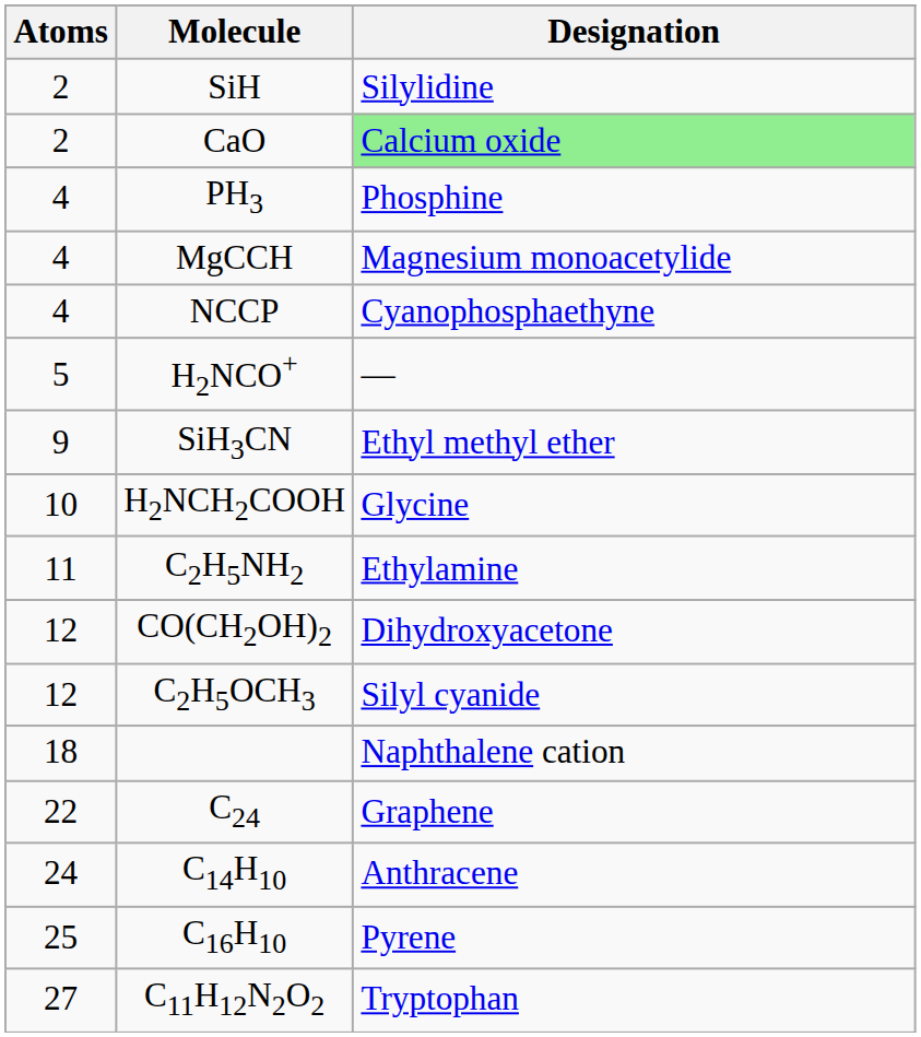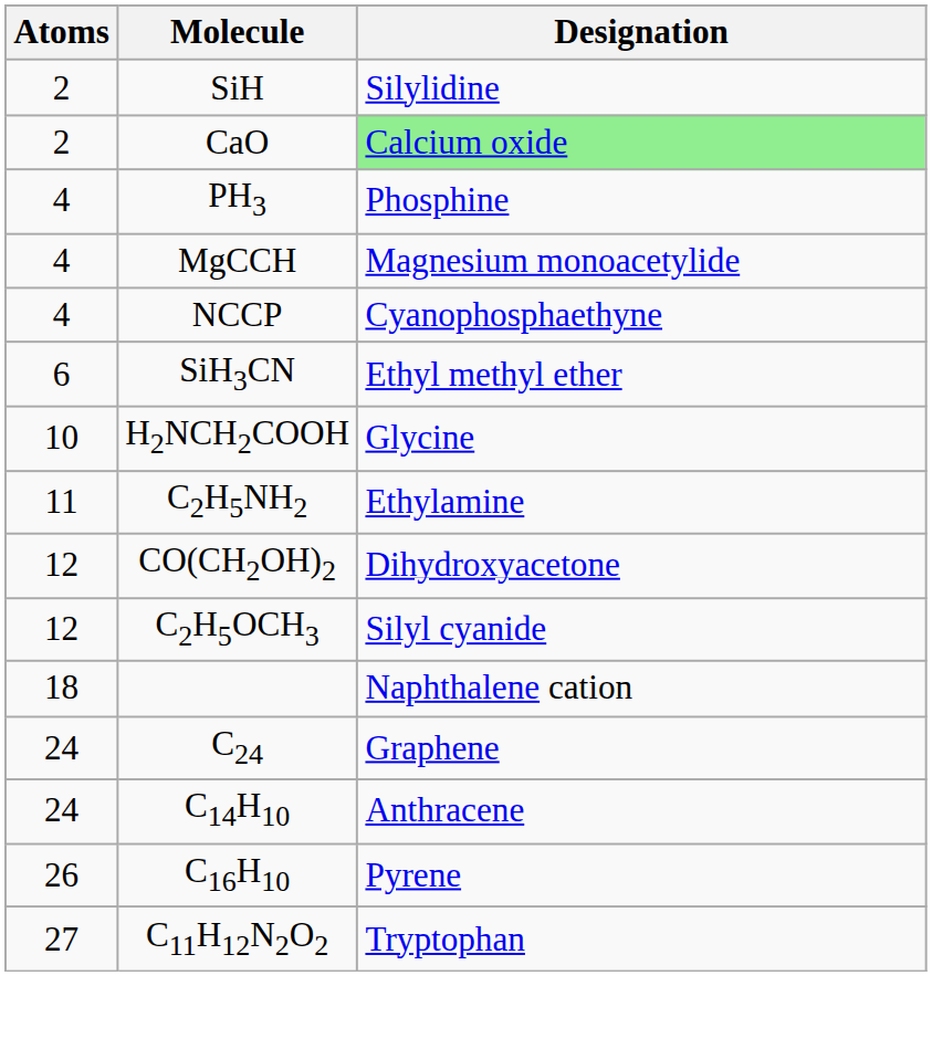- row: 5 | H2NCO+ | —
SiH3CN | Atoms: 9 -> 6
C24 | Atoms: 22 -> 24
C16H10 | Atoms: 25 -> 26
